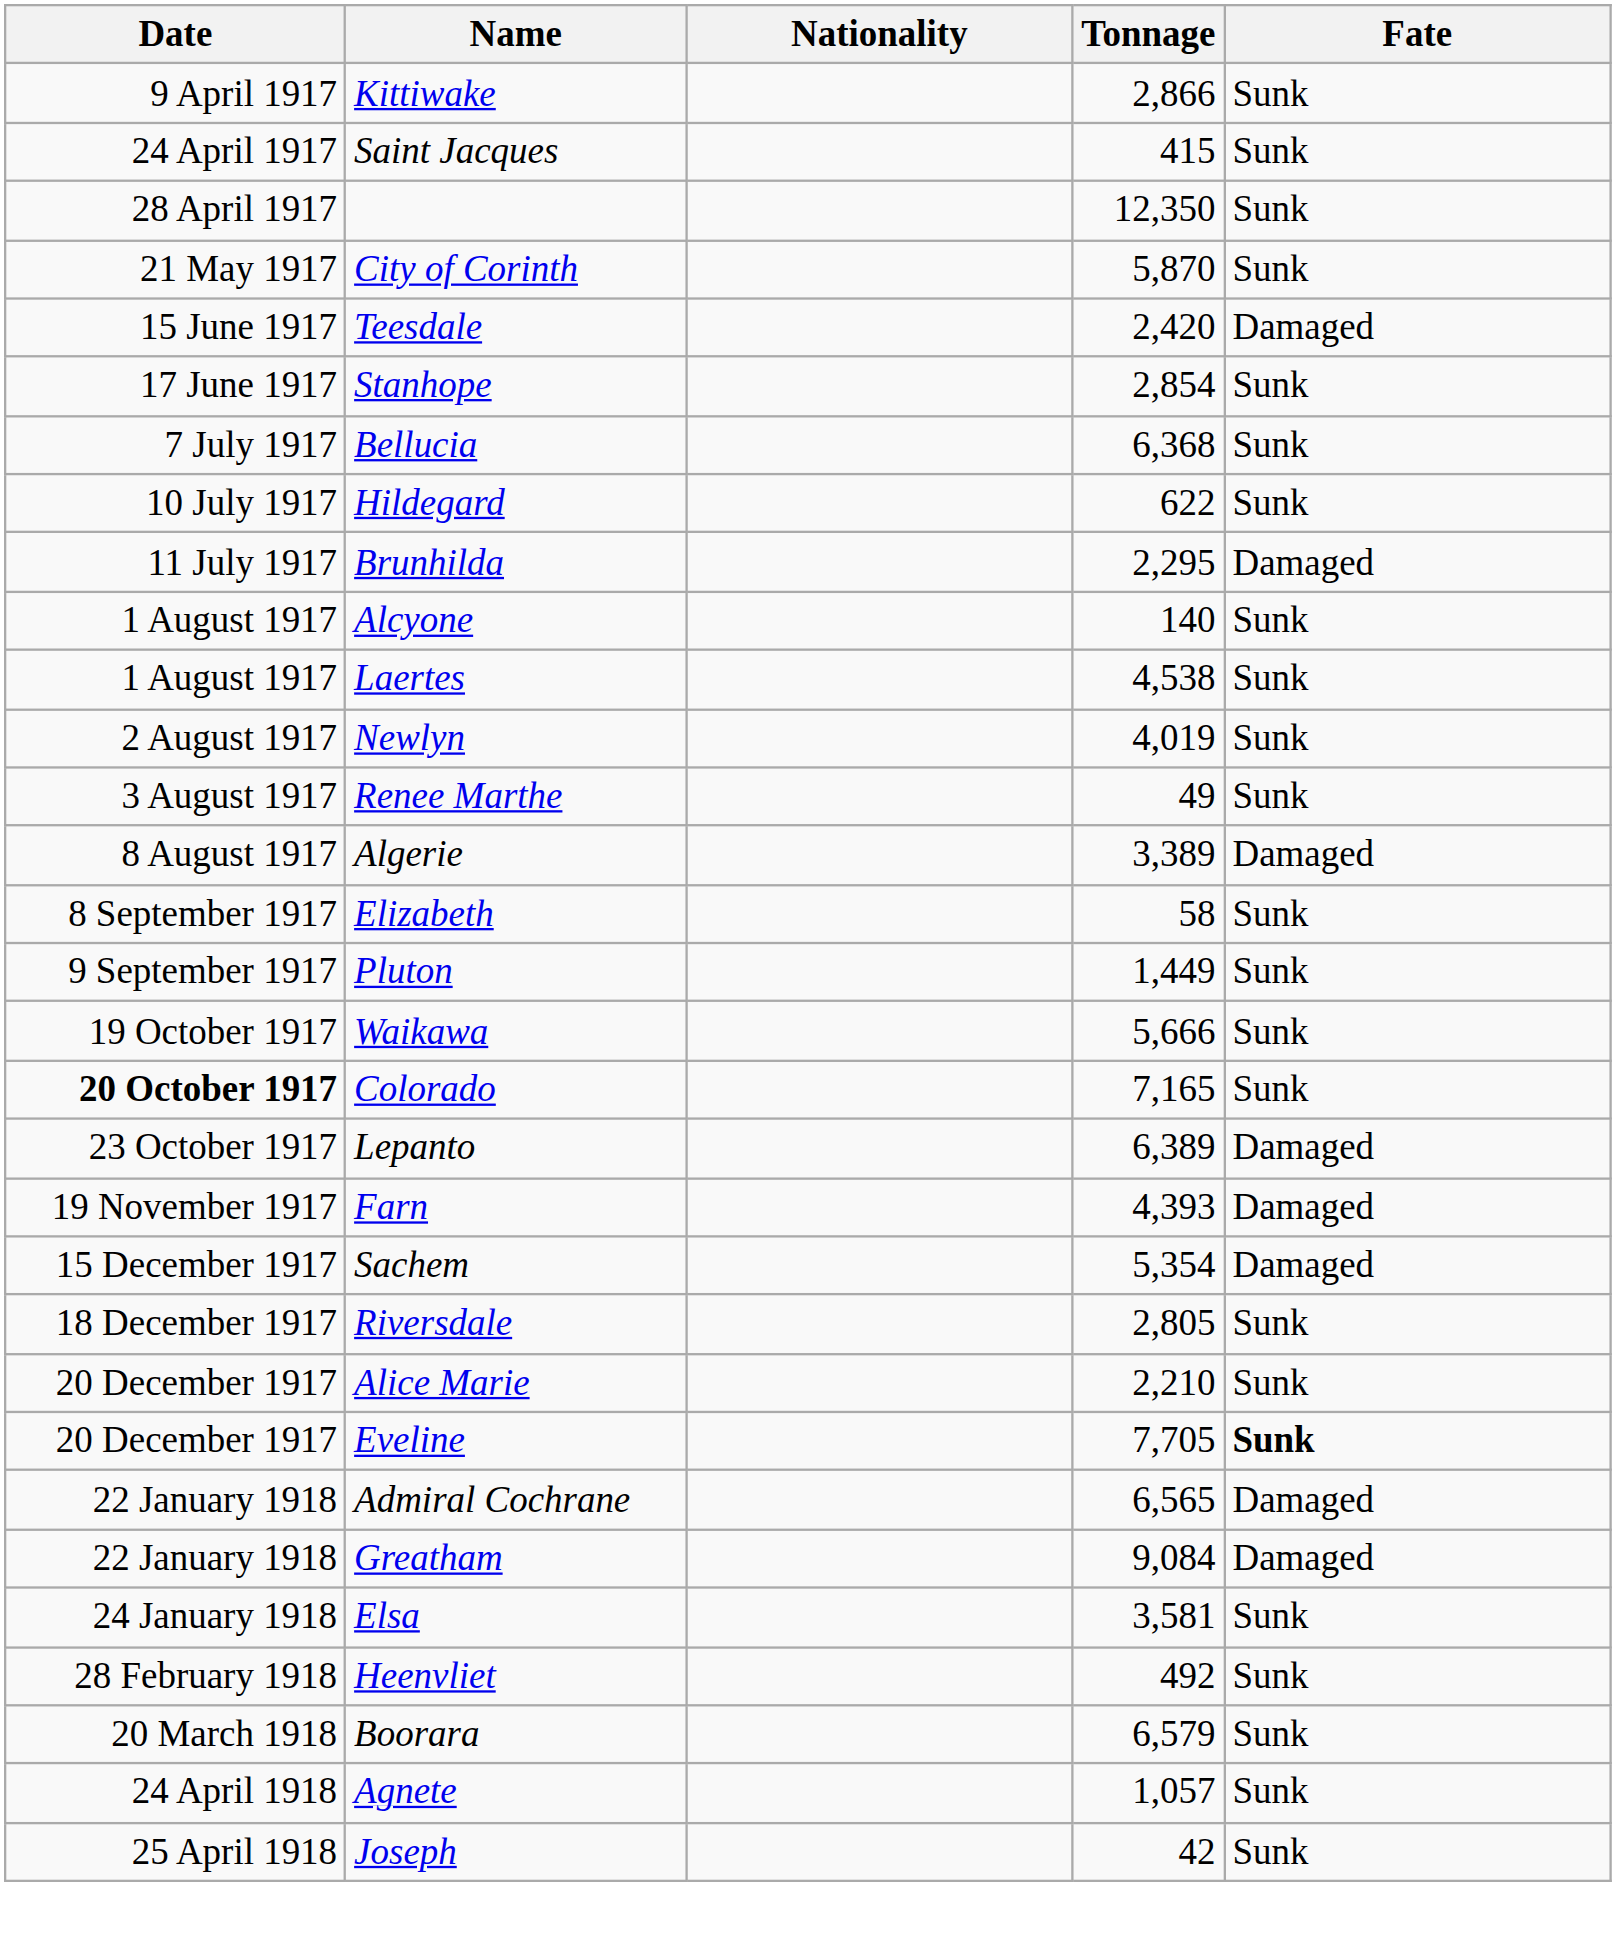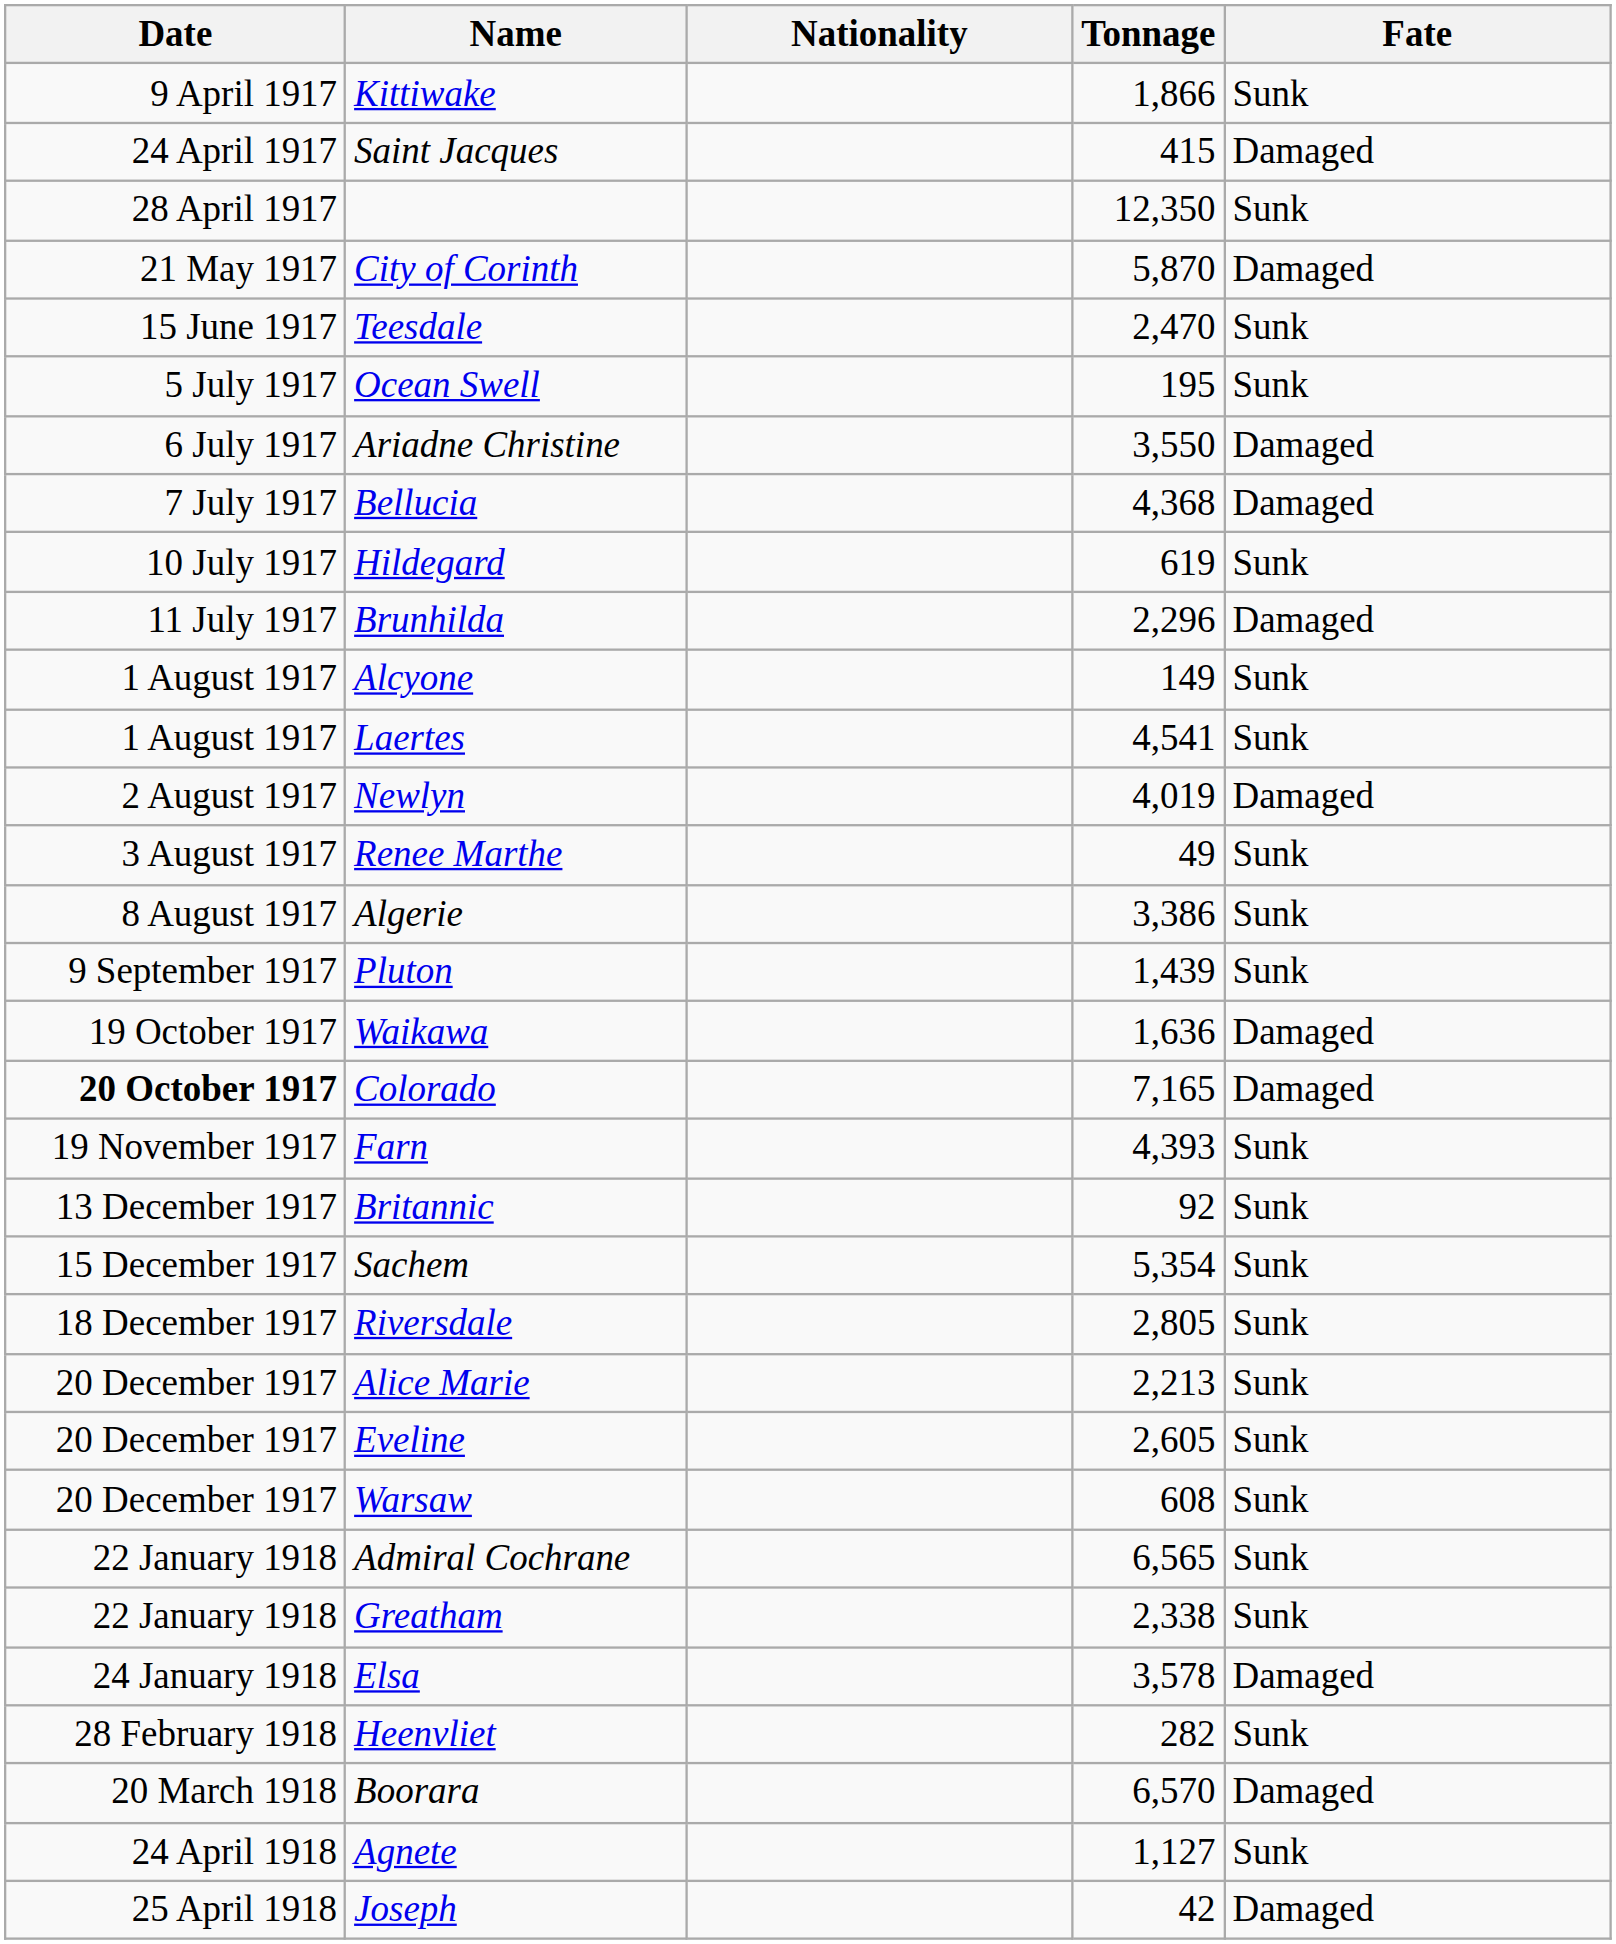Kittiwake | Tonnage: 2,866 -> 1,866
Saint Jacques | Fate: Sunk -> Damaged
City of Corinth | Fate: Sunk -> Damaged
Teesdale | Tonnage: 2,420 -> 2,470
Teesdale | Fate: Damaged -> Sunk
- row: 17 June 1917 | Stanhope | 2,854 | Sunk
+ row: 5 July 1917 | Ocean Swell | 195 | Sunk
+ row: 6 July 1917 | Ariadne Christine | 3,550 | Damaged
Bellucia | Tonnage: 6,368 -> 4,368
Bellucia | Fate: Sunk -> Damaged
Hildegard | Tonnage: 622 -> 619
Brunhilda | Tonnage: 2,295 -> 2,296
Alcyone | Tonnage: 140 -> 149
Laertes | Tonnage: 4,538 -> 4,541
Newlyn | Fate: Sunk -> Damaged
Algerie | Tonnage: 3,389 -> 3,386
Algerie | Fate: Damaged -> Sunk
- row: 8 September 1917 | Elizabeth | 58 | Sunk
Pluton | Tonnage: 1,449 -> 1,439
Waikawa | Tonnage: 5,666 -> 1,636
Waikawa | Fate: Sunk -> Damaged
Colorado | Fate: Sunk -> Damaged
- row: 23 October 1917 | Lepanto | 6,389 | Damaged
Farn | Fate: Damaged -> Sunk
+ row: 13 December 1917 | Britannic | 92 | Sunk
Sachem | Fate: Damaged -> Sunk
Alice Marie | Tonnage: 2,210 -> 2,213
Eveline | Tonnage: 7,705 -> 2,605
Eveline | Fate: bold -> normal
+ row: 20 December 1917 | Warsaw | 608 | Sunk
Admiral Cochrane | Fate: Damaged -> Sunk
Greatham | Tonnage: 9,084 -> 2,338
Greatham | Fate: Damaged -> Sunk
Elsa | Tonnage: 3,581 -> 3,578
Elsa | Fate: Sunk -> Damaged
Heenvliet | Tonnage: 492 -> 282
Boorara | Tonnage: 6,579 -> 6,570
Boorara | Fate: Sunk -> Damaged
Agnete | Tonnage: 1,057 -> 1,127
Joseph | Fate: Sunk -> Damaged
